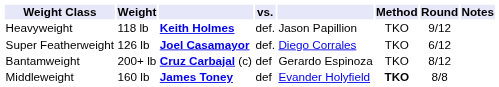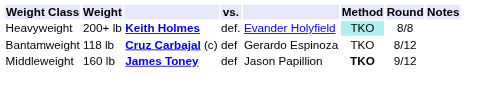Heavyweight | Weight: 118 lb -> 200+ lb
Heavyweight | column 5: Jason Papillion -> Evander Holyfield
Heavyweight | Method: no background -> paleturquoise background
Heavyweight | Round: 9/12 -> 8/8
- row: Super Featherweight | 126 lb | Joel Casamayor | def. | Diego Corrales | TKO | 6/12
Bantamweight | Weight: 200+ lb -> 118 lb
Middleweight | column 5: Evander Holyfield -> Jason Papillion
Middleweight | Round: 8/8 -> 9/12
